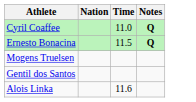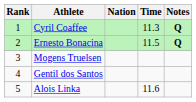+ column: Rank | 1 | 2 | 3 | 4 | 5
Cyril Coaffee | Time: 11.0 -> 11.3
